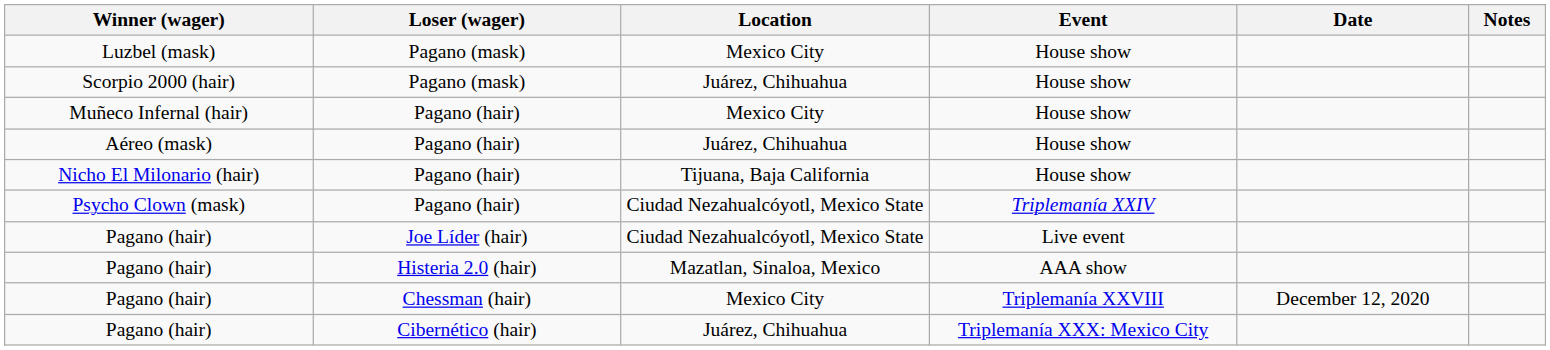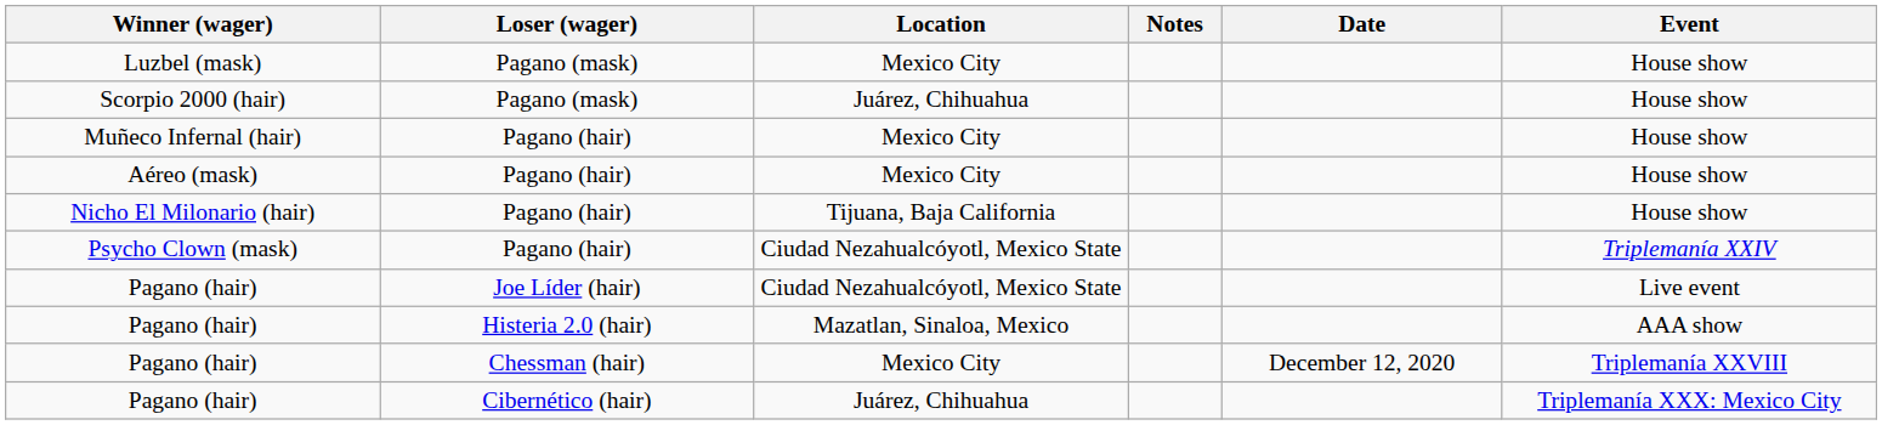columns swapped: Event <-> Notes
Aéreo (mask) | Location: Juárez, Chihuahua -> Mexico City
